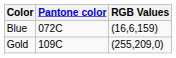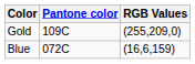rows swapped: Blue <-> Gold
